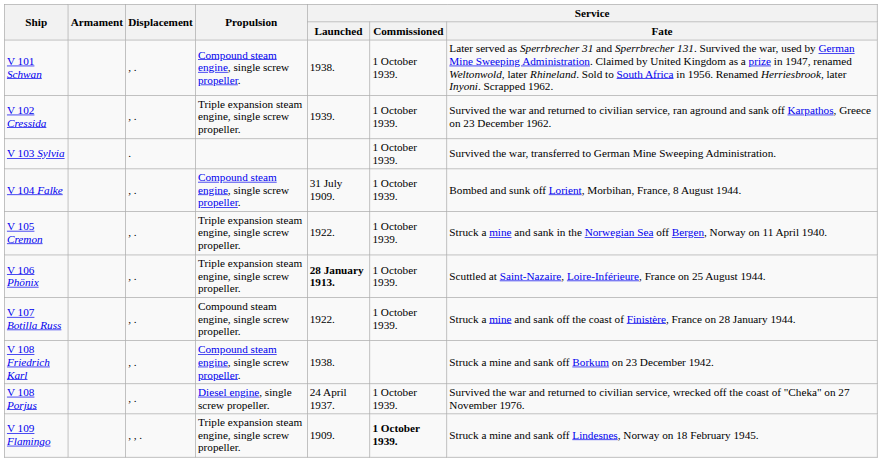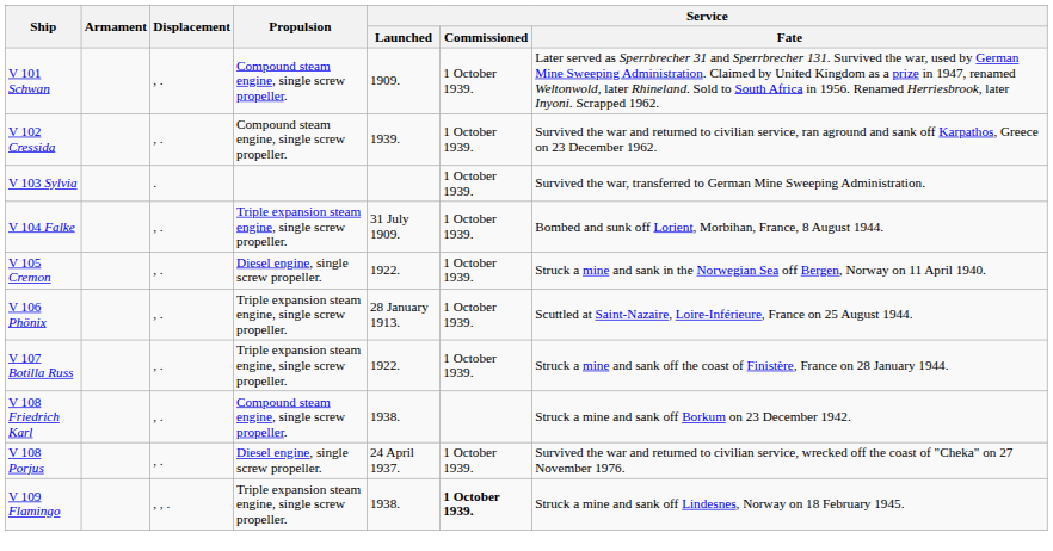V 101 Schwan | Service / Launched: 1938. -> 1909.
V 102 Cressida | Propulsion: Triple expansion steam engine, single screw propeller. -> Compound steam engine, single screw propeller.
V 104 Falke | Propulsion: Compound steam engine, single screw propeller. -> Triple expansion steam engine, single screw propeller.
V 105 Cremon | Propulsion: Triple expansion steam engine, single screw propeller. -> Diesel engine, single screw propeller.
V 106 Phönix | Service / Launched: bold -> normal
V 107 Botilla Russ | Propulsion: Compound steam engine, single screw propeller. -> Triple expansion steam engine, single screw propeller.
V 109 Flamingo | Service / Launched: 1909. -> 1938.
